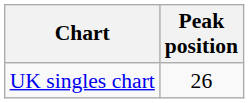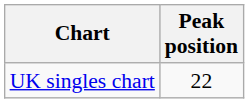UK singles chart | Peak position: 26 -> 22
